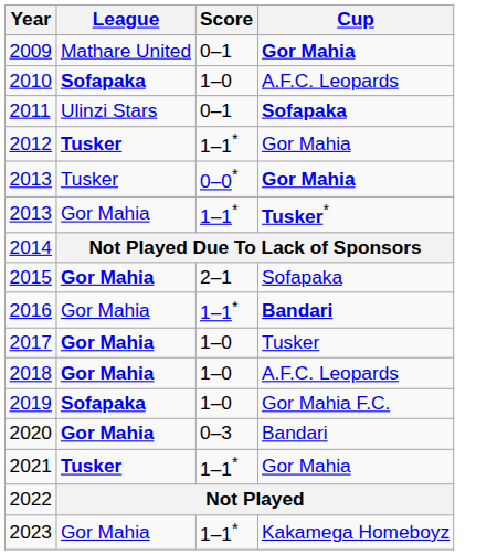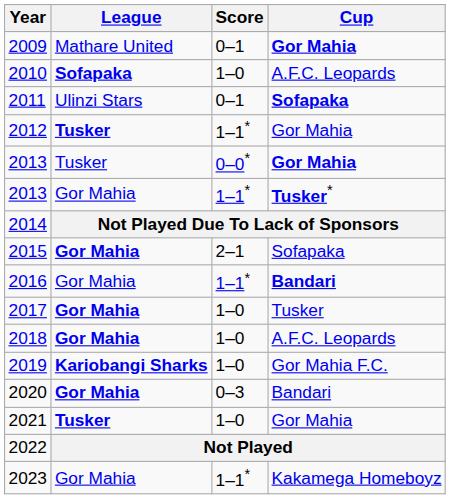2019 | League: Sofapaka -> Kariobangi Sharks
2021 | Score: 1–1* -> 1–0
